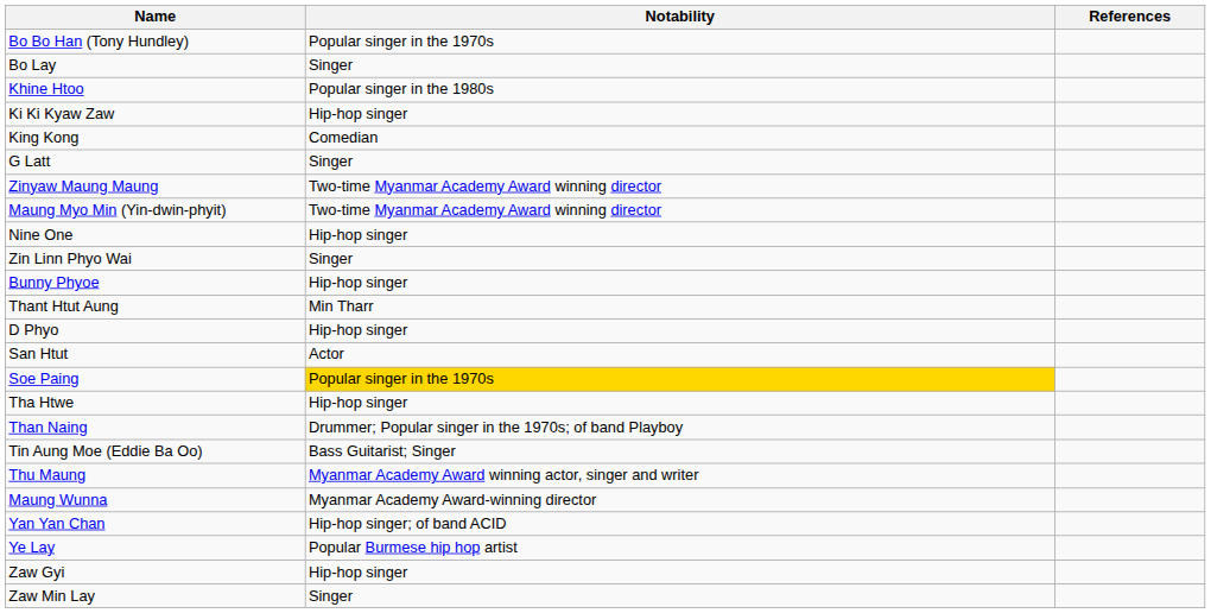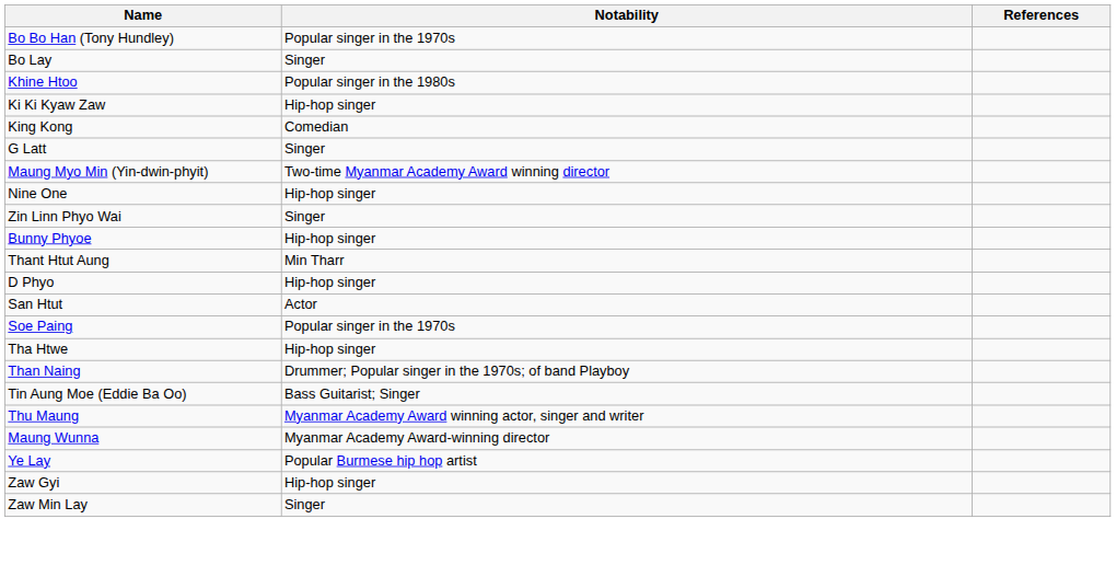- row: Zinyaw Maung Maung | Two-time Myanmar Academy Award winning director
Soe Paing | Notability: gold background -> no background
- row: Yan Yan Chan | Hip-hop singer; of band ACID
